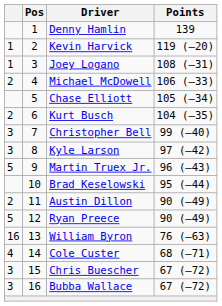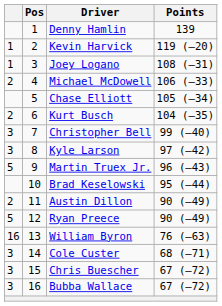Cole Custer | column 1: 4 -> 3
